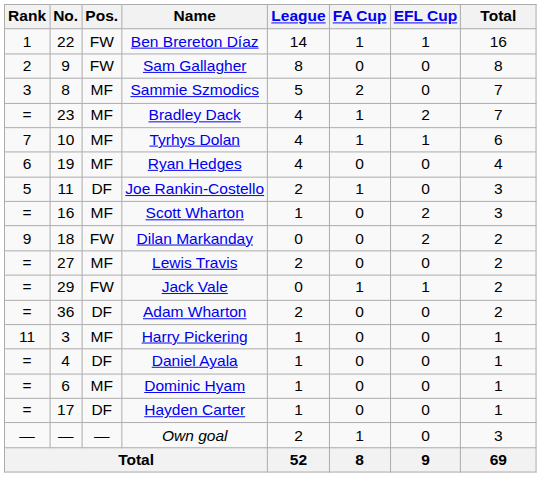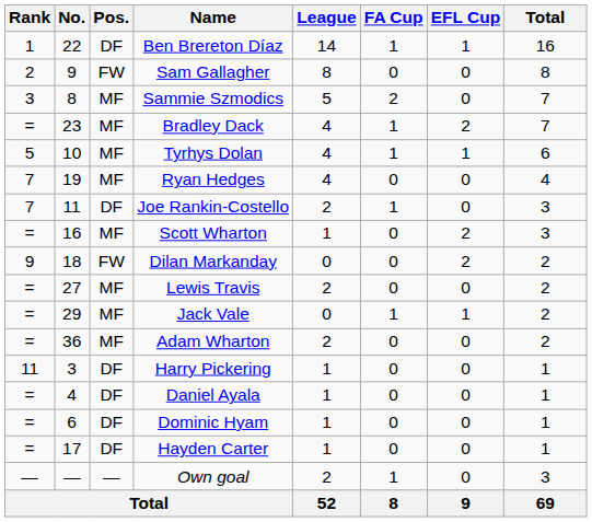Ben Brereton Díaz | Pos.: FW -> DF
Tyrhys Dolan | Rank: 7 -> 5
Ryan Hedges | Rank: 6 -> 7
Joe Rankin-Costello | Rank: 5 -> 7
Jack Vale | Pos.: FW -> MF
Adam Wharton | Pos.: DF -> MF
Harry Pickering | Pos.: MF -> DF
Dominic Hyam | Pos.: MF -> DF
